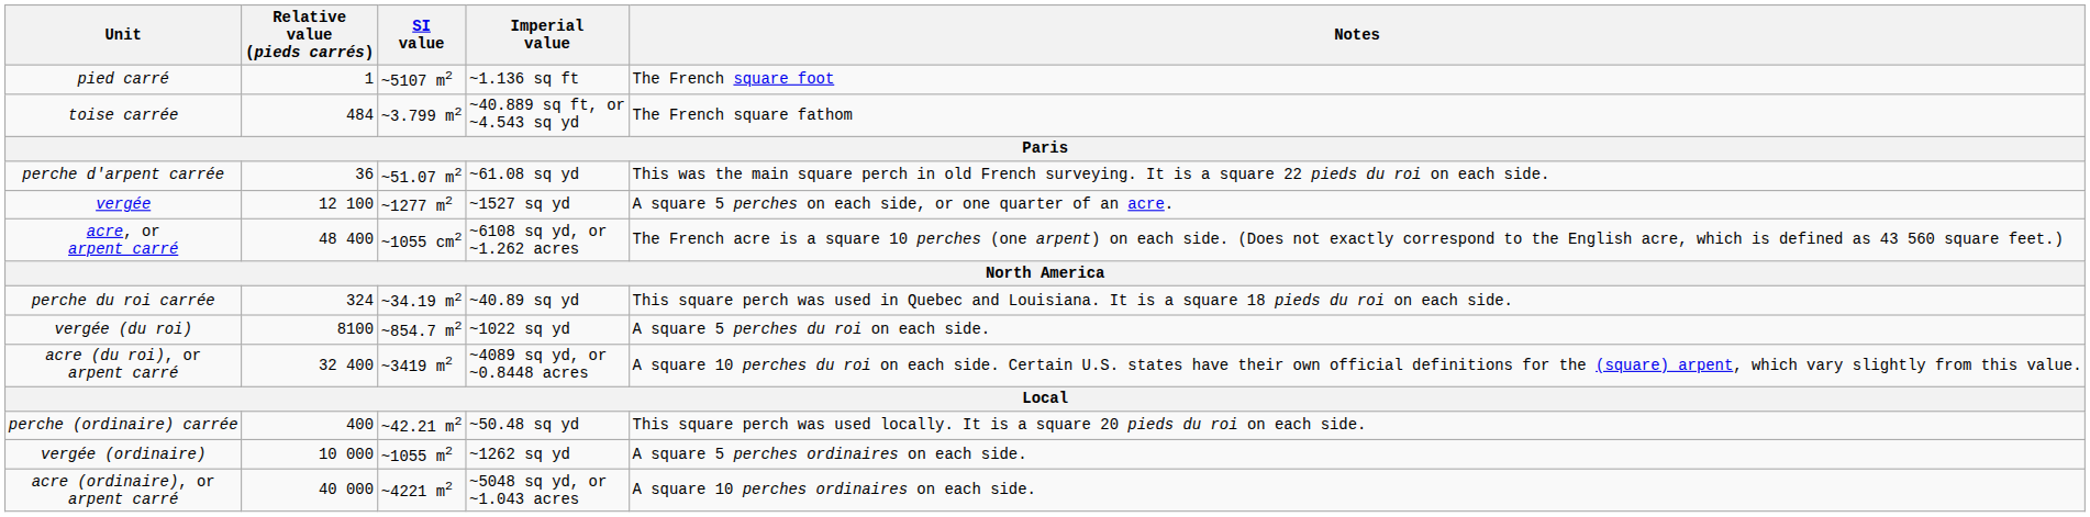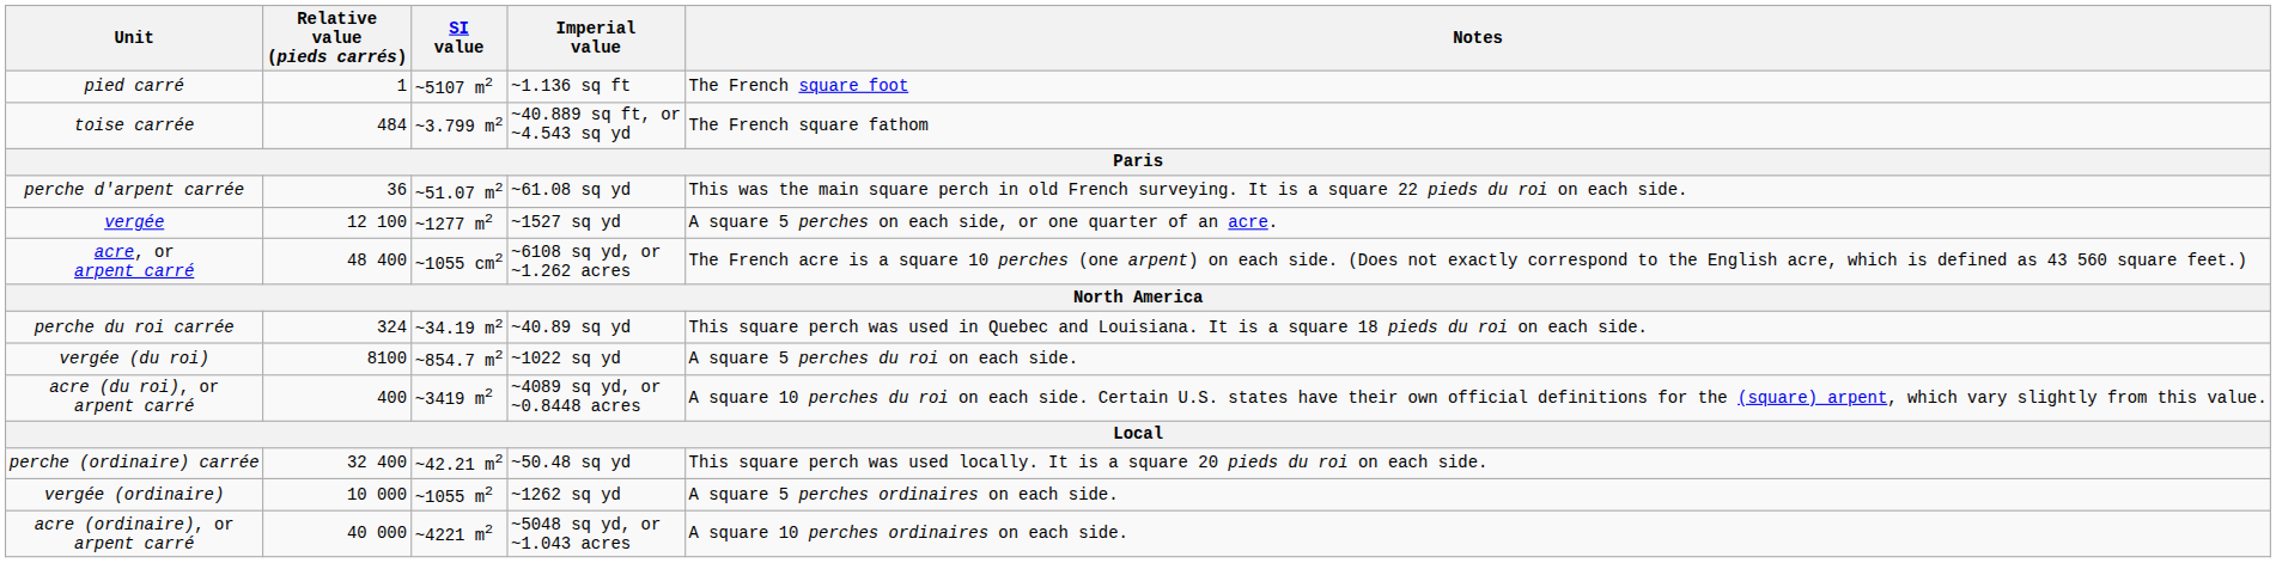acre (du roi), or arpent carré | Relative value (pieds carrés): 32 400 -> 400
perche (ordinaire) carrée | Relative value (pieds carrés): 400 -> 32 400
